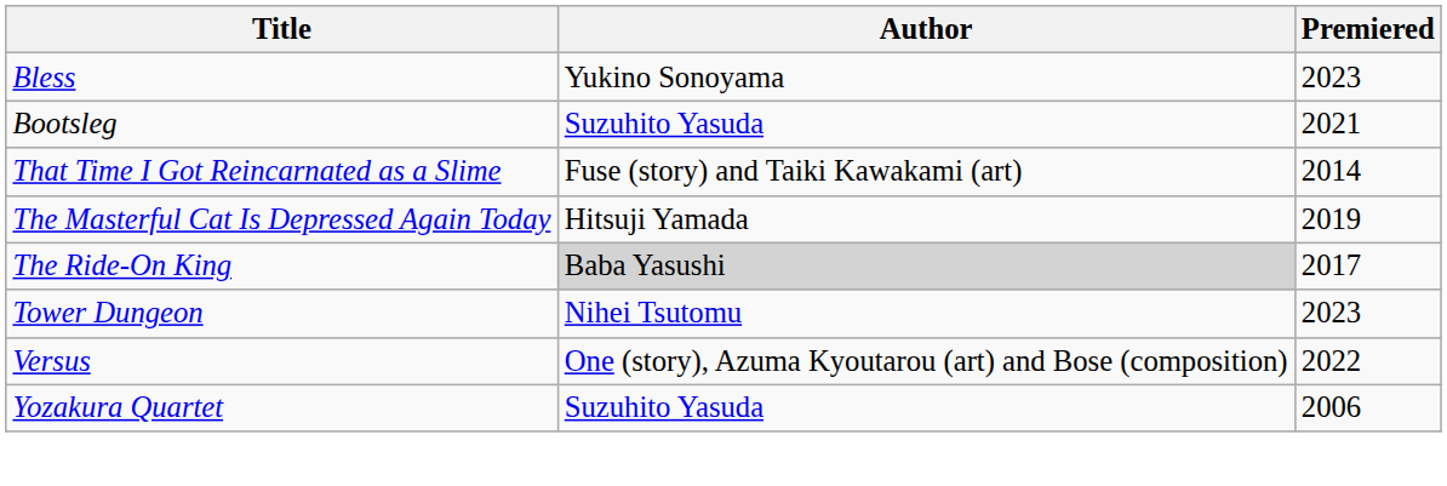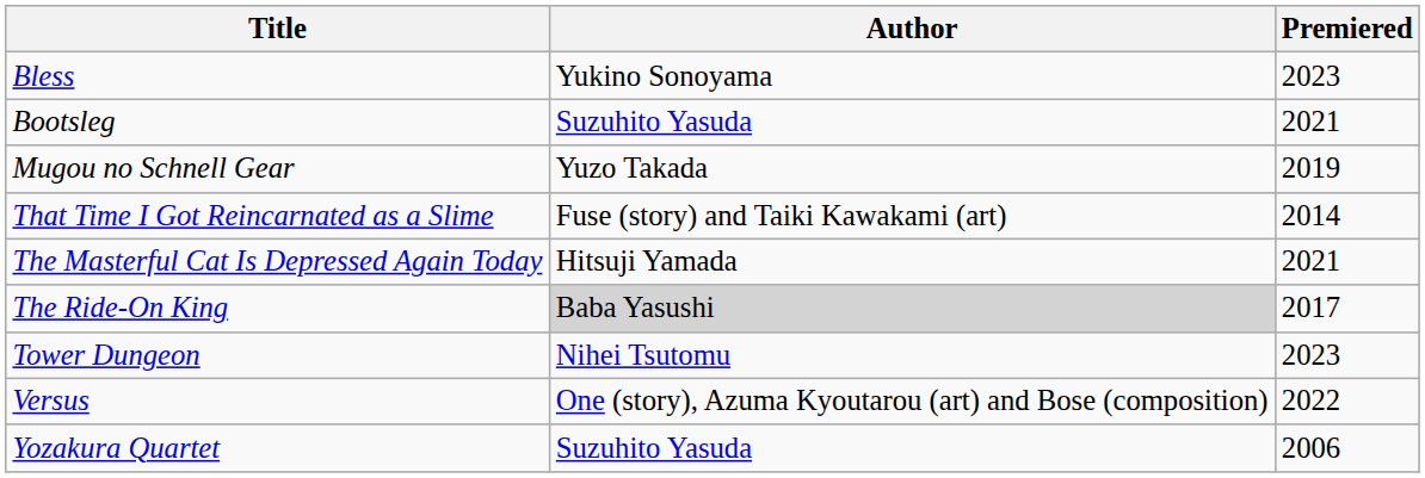+ row: Mugou no Schnell Gear | Yuzo Takada | 2019
The Masterful Cat Is Depressed Again Today | Premiered: 2019 -> 2021
